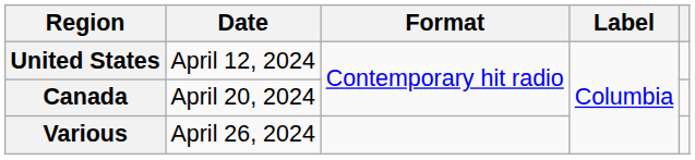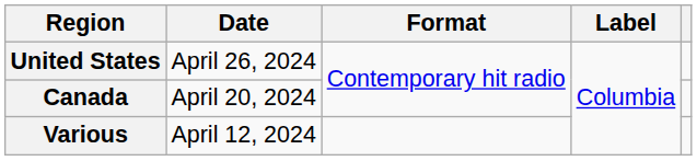United States | Date: April 12, 2024 -> April 26, 2024
Various | Date: April 26, 2024 -> April 12, 2024
